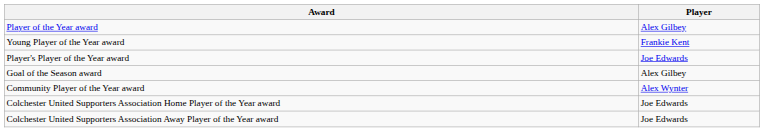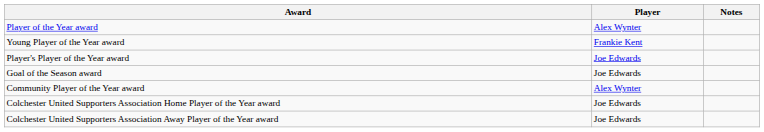+ column: Notes
Player of the Year award | Player: Alex Gilbey -> Alex Wynter
Goal of the Season award | Player: Alex Gilbey -> Joe Edwards
